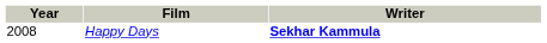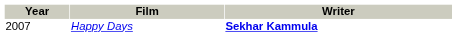Happy Days | Year: 2008 -> 2007
